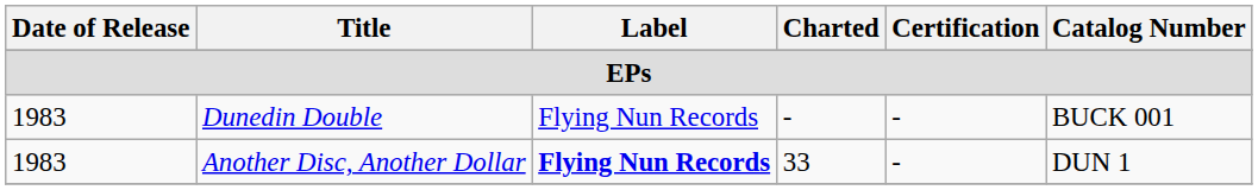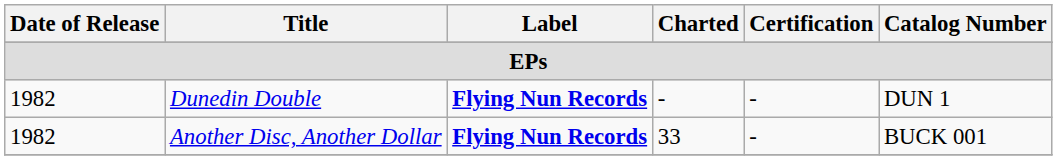Dunedin Double | Date of Release: 1983 -> 1982
Dunedin Double | Label: normal -> bold
Dunedin Double | Catalog Number: BUCK 001 -> DUN 1
Another Disc, Another Dollar | Date of Release: 1983 -> 1982
Another Disc, Another Dollar | Catalog Number: DUN 1 -> BUCK 001
